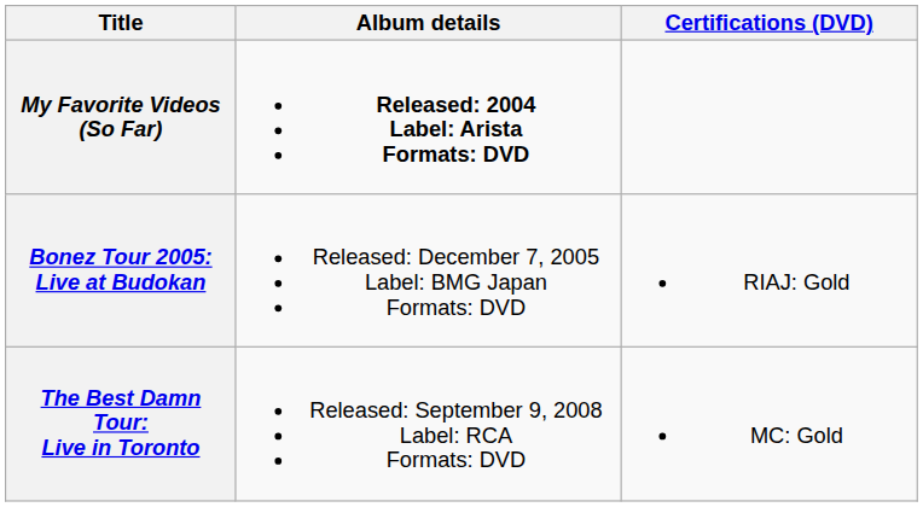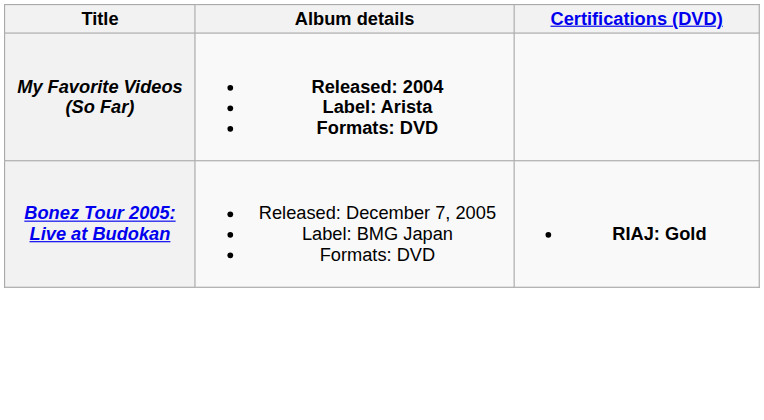Bonez Tour 2005: Live at Budokan | Certifications (DVD): normal -> bold
- row: The Best Damn Tour: Live in Toronto | Released: September 9, 2008 Label: RCA Formats: DVD | MC: Gold
